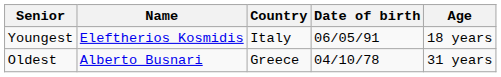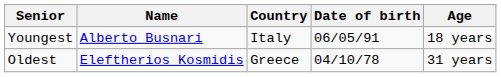Youngest | Name: Eleftherios Kosmidis -> Alberto Busnari
Oldest | Name: Alberto Busnari -> Eleftherios Kosmidis
